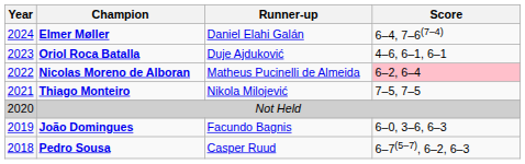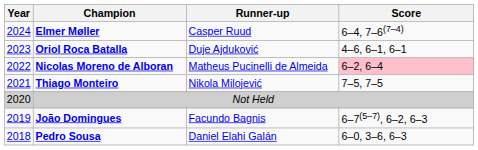Elmer Møller | Runner-up: Daniel Elahi Galán -> Casper Ruud
João Domingues | Score: 6–0, 3–6, 6–3 -> 6–7(5–7), 6–2, 6–3
Pedro Sousa | Runner-up: Casper Ruud -> Daniel Elahi Galán
Pedro Sousa | Score: 6–7(5–7), 6–2, 6–3 -> 6–0, 3–6, 6–3
